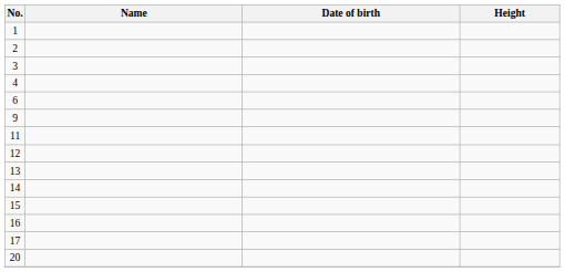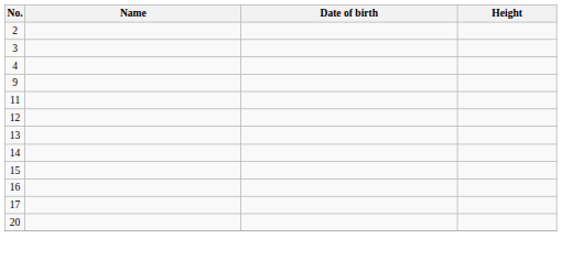- row: 1
- row: 6
